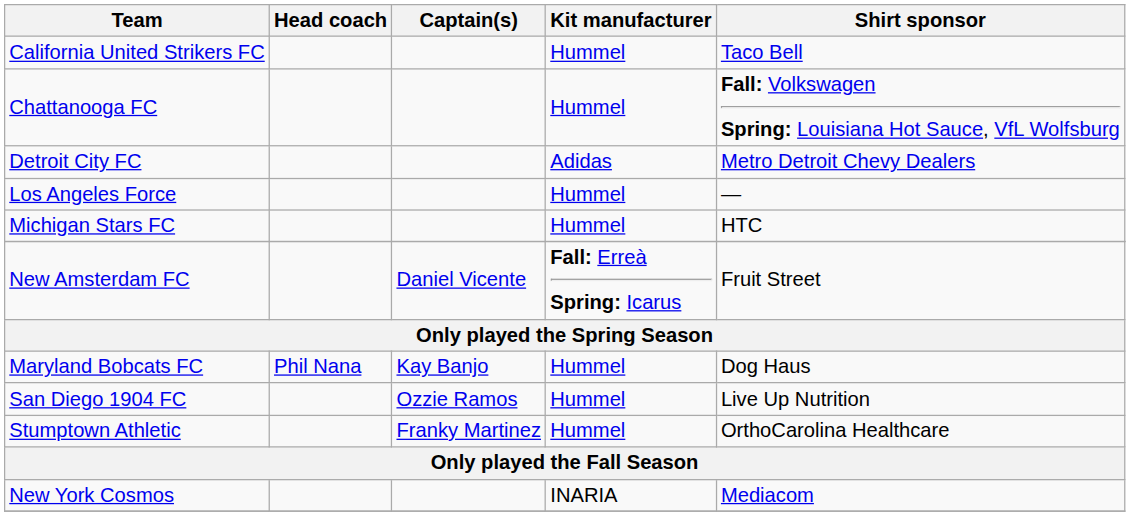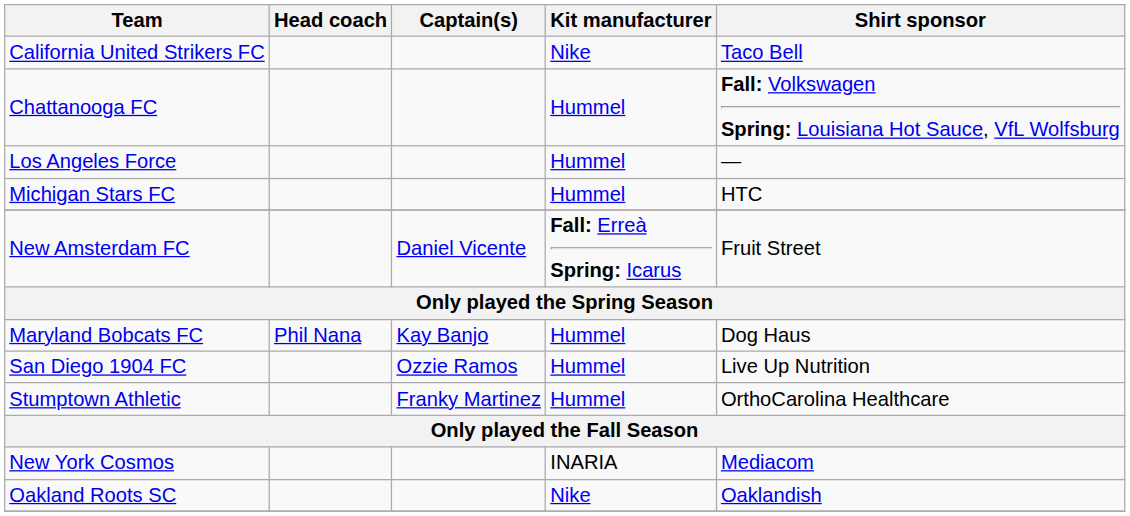California United Strikers FC | Kit manufacturer: Hummel -> Nike
- row: Detroit City FC | Adidas | Metro Detroit Chevy Dealers
+ row: Oakland Roots SC | Nike | Oaklandish
